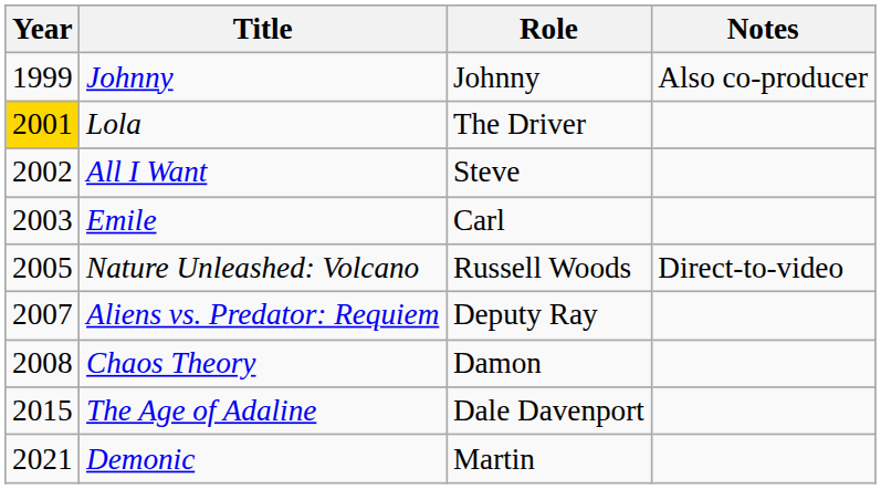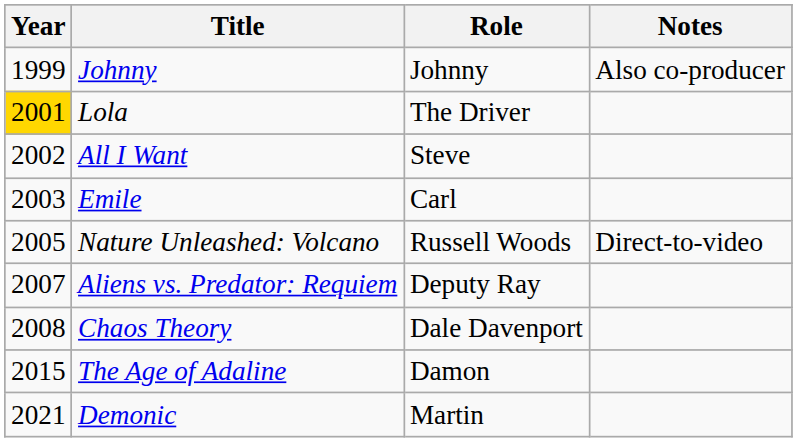Chaos Theory | Role: Damon -> Dale Davenport
The Age of Adaline | Role: Dale Davenport -> Damon
